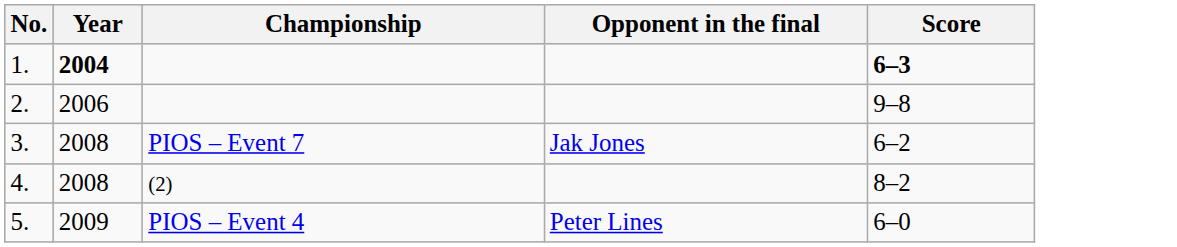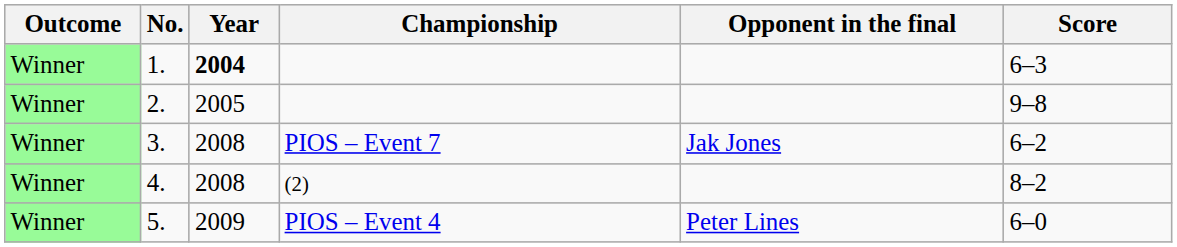+ column: Outcome | Winner | Winner | Winner | Winner | Winner
1. | Score: bold -> normal
2. | Year: 2006 -> 2005
